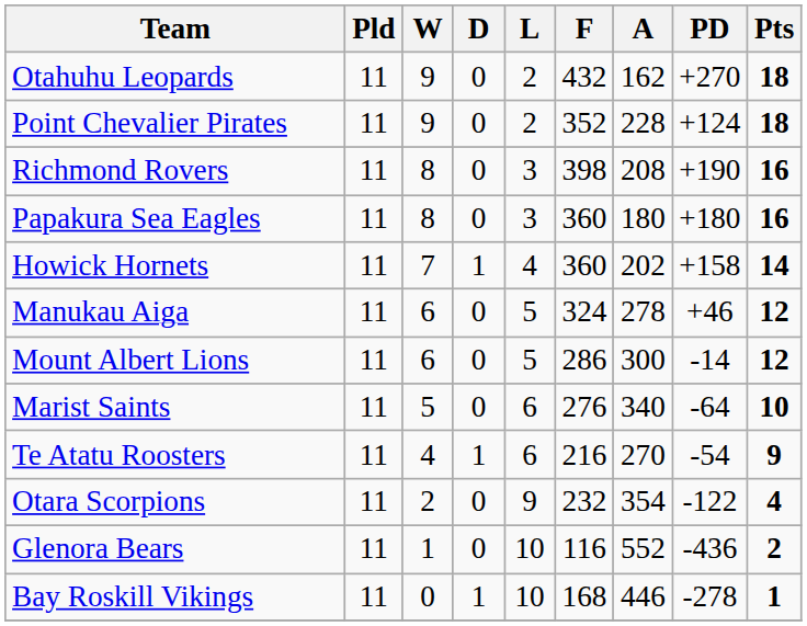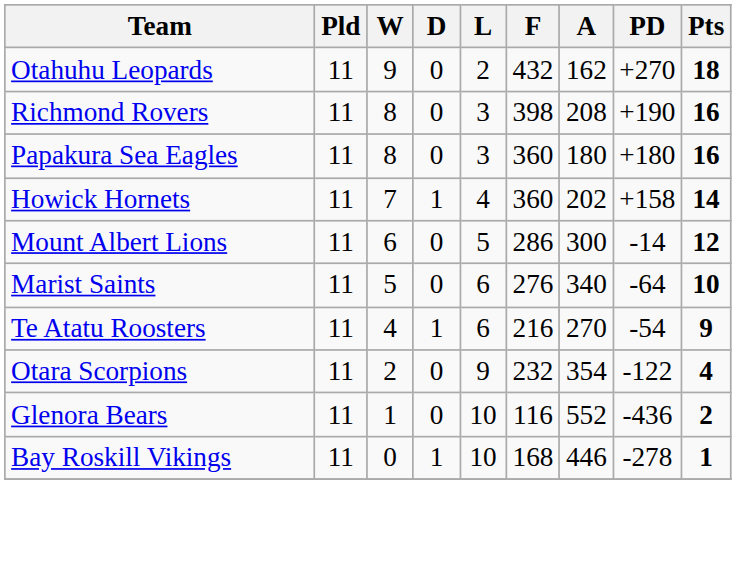- row: Point Chevalier Pirates | 11 | 9 | 0 | 2 | 352 | 228 | +124 | 18
- row: Manukau Aiga | 11 | 6 | 0 | 5 | 324 | 278 | +46 | 12
